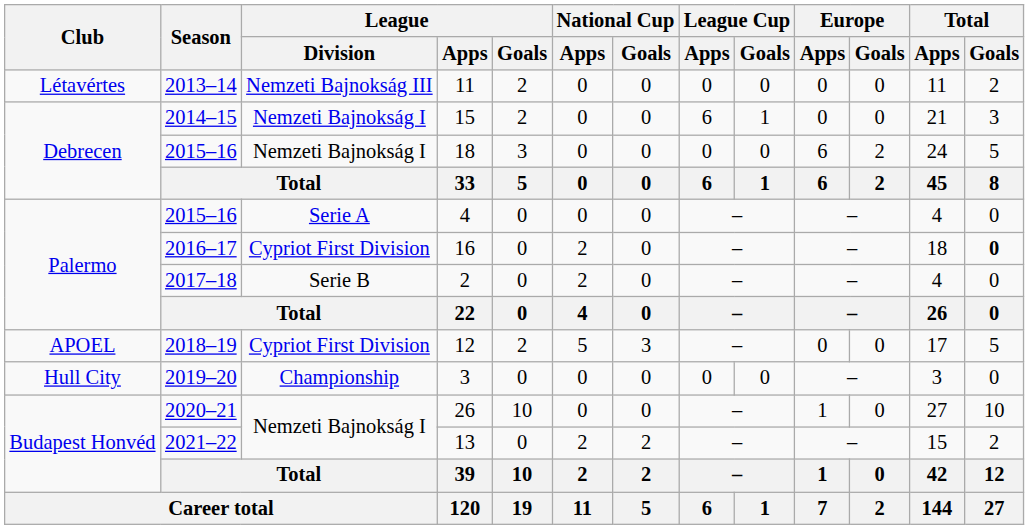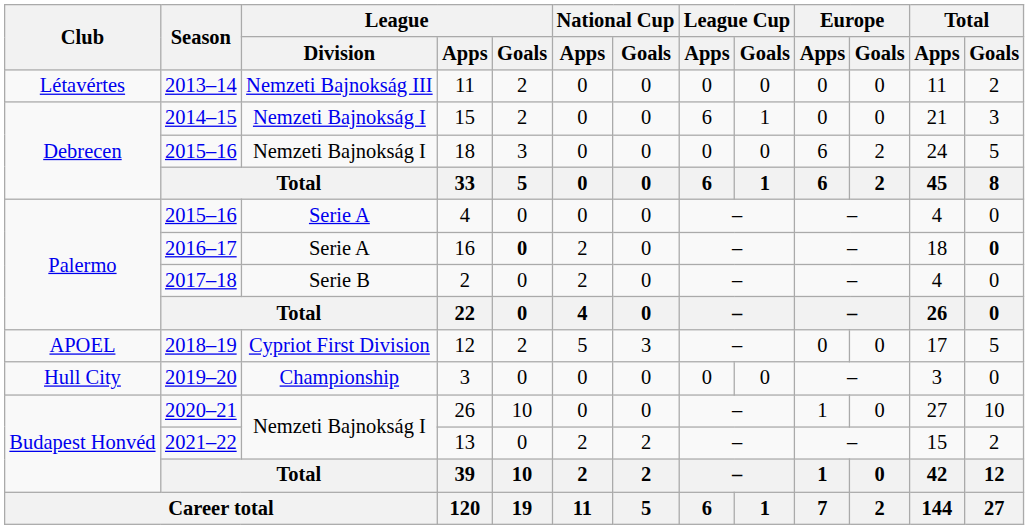16 | League / Division: Cypriot First Division -> Serie A
16 | League / Goals: normal -> bold
